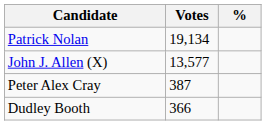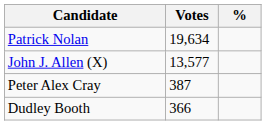Patrick Nolan | Votes: 19,134 -> 19,634
